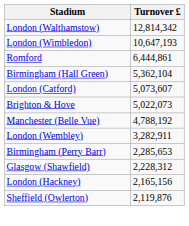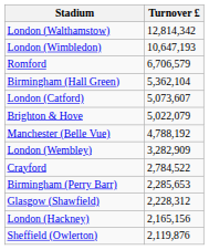Romford | Turnover £: 6,444,861 -> 6,706,579
Brighton & Hove | Turnover £: 5,022,073 -> 5,022,079
London (Wembley) | Turnover £: 3,282,911 -> 3,282,909
+ row: Crayford | 2,784,522
